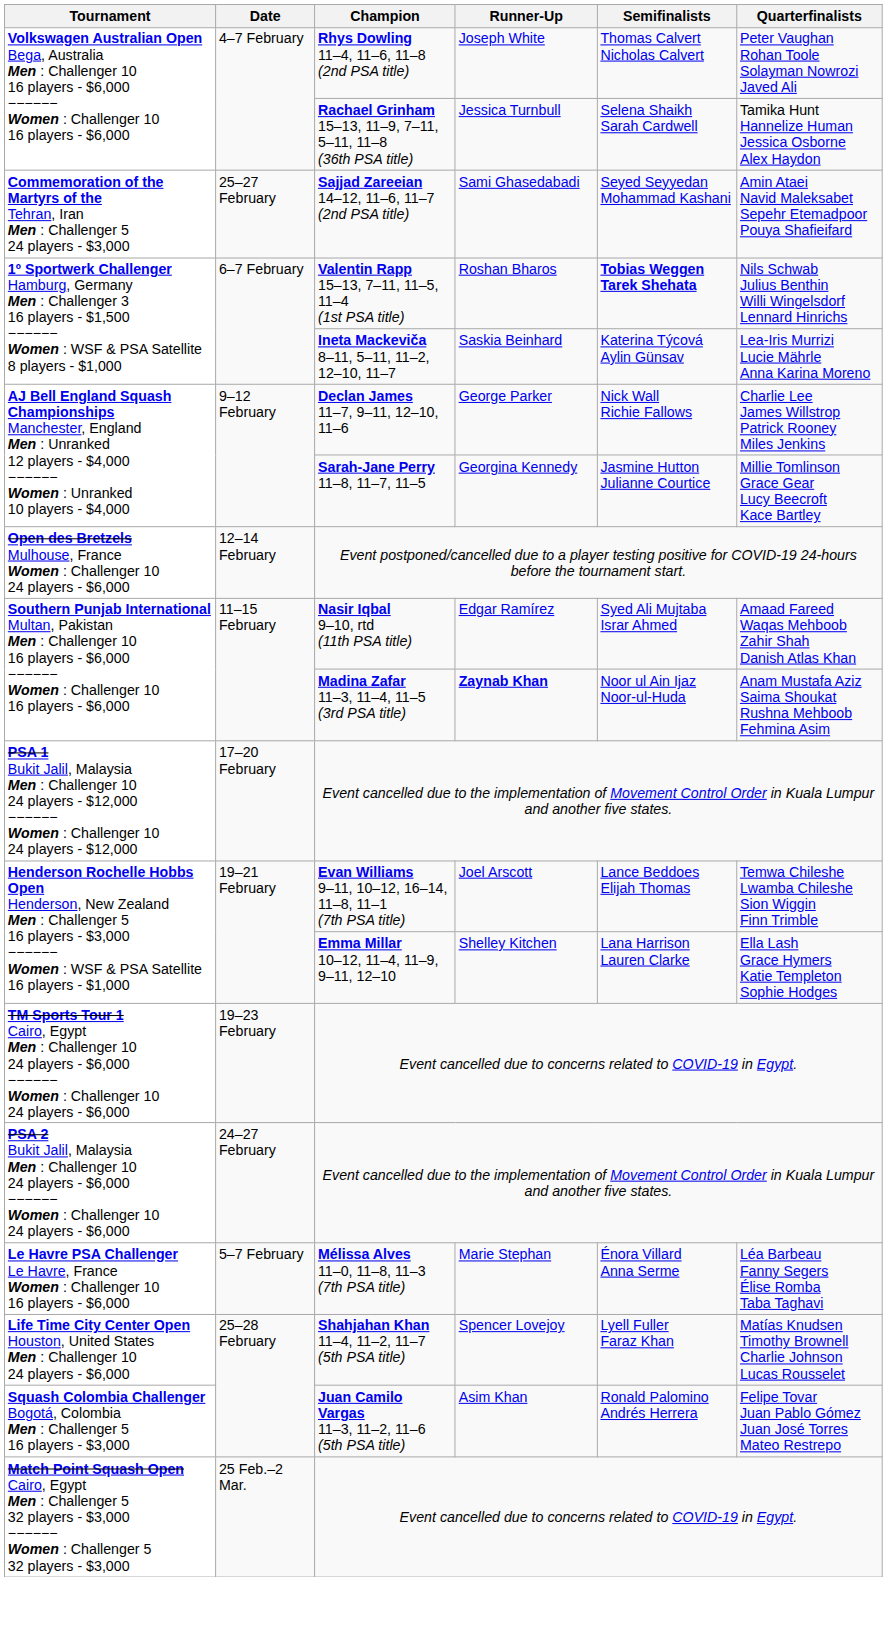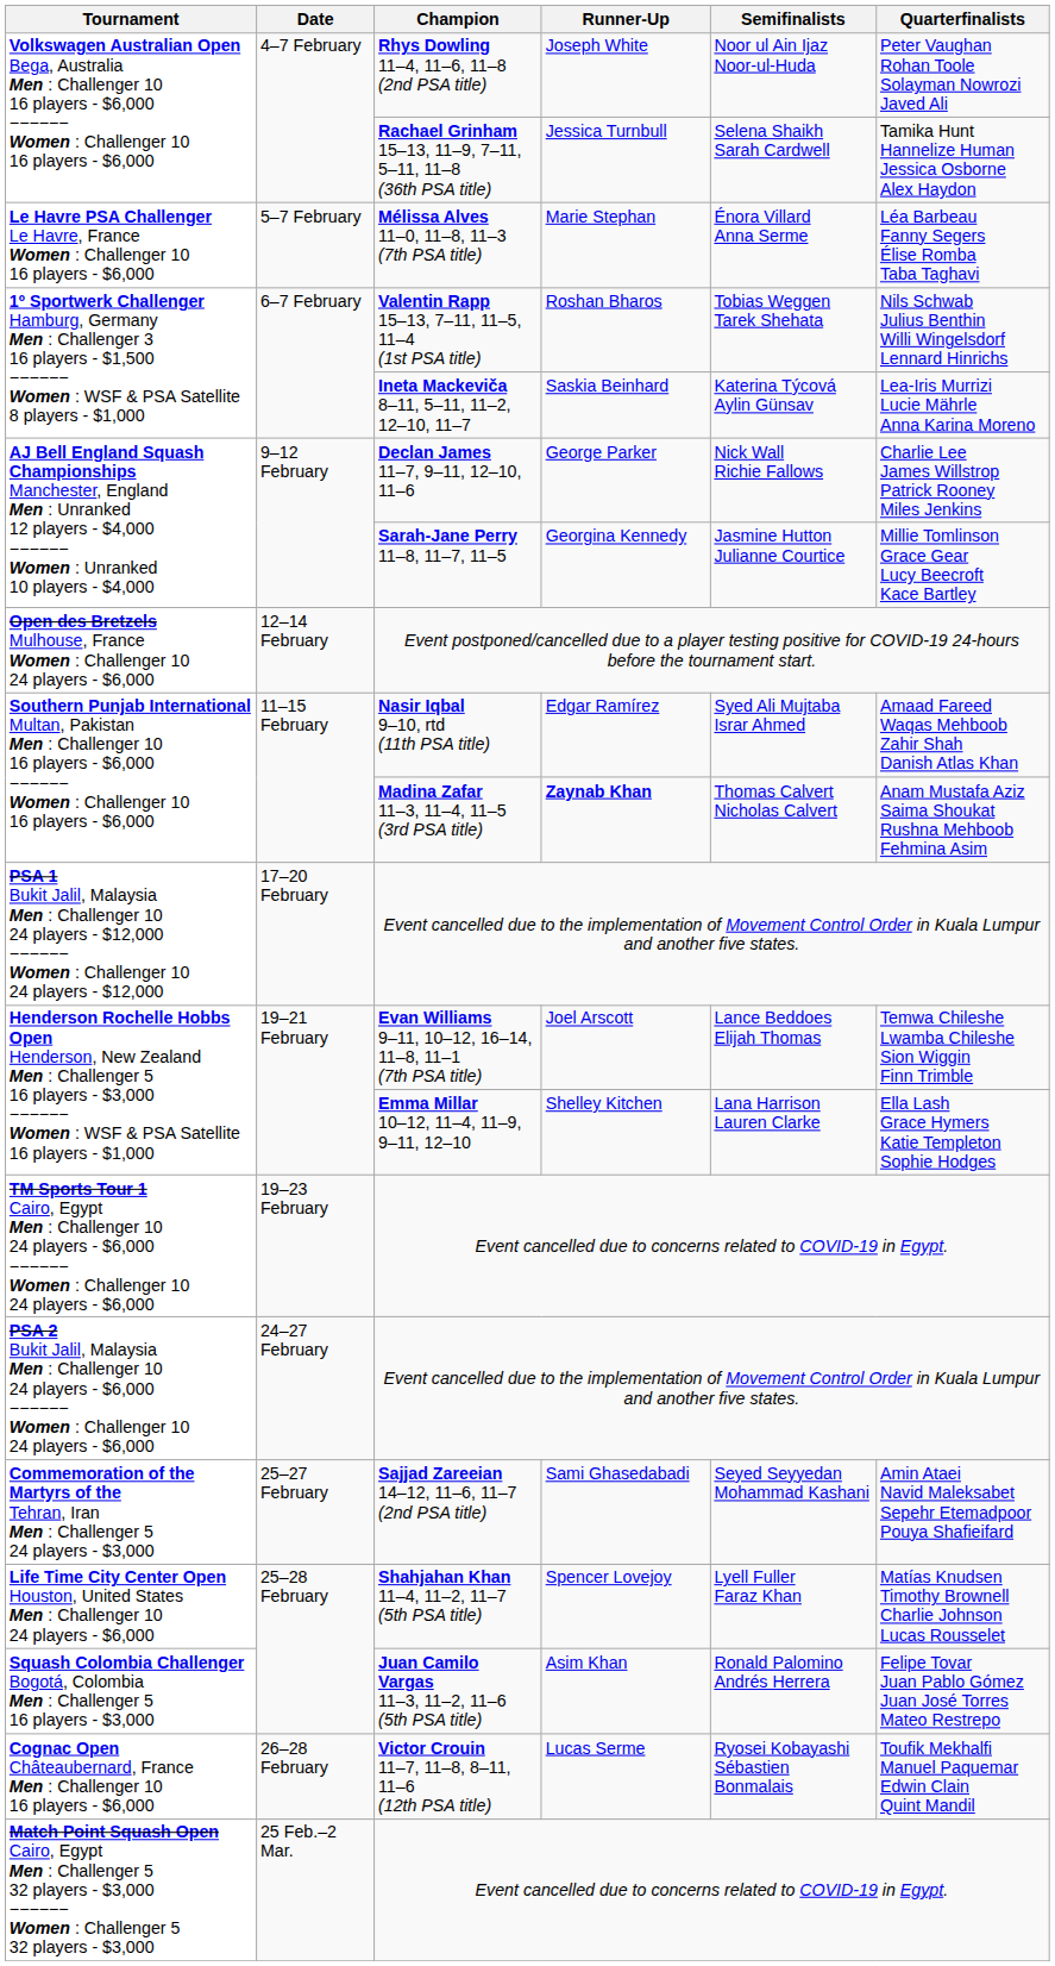Rhys Dowling 11–4, 11–6, 11–8 (2nd PSA title) | Semifinalists: Thomas Calvert Nicholas Calvert -> Noor ul Ain Ijaz Noor-ul-Huda
rows swapped: Mélissa Alves 11–0, 11–8, 11–3 (7th PSA title) <-> Sajjad Zareeian 14–12, 11–6, 11–7 (2nd PSA title)
Valentin Rapp 15–13, 7–11, 11–5, 11–4 (1st PSA title) | Semifinalists: bold -> normal
Madina Zafar 11–3, 11–4, 11–5 (3rd PSA title) | Semifinalists: Noor ul Ain Ijaz Noor-ul-Huda -> Thomas Calvert Nicholas Calvert
+ row: Cognac Open Châteaubernard, France Men : Challenger 10 16 players - $6,000 | 26–28 February | Victor Crouin 11–7, 11–8, 8–11, 11–6 (12th PSA title) | Lucas Serme | Ryosei Kobayashi Sébastien Bonmalais | Toufik Mekhalfi Manuel Paquemar Edwin Clain Quint Mandil
